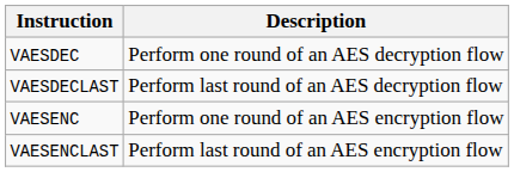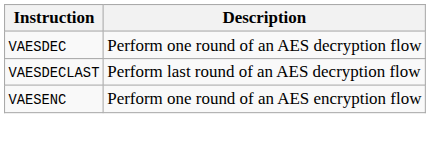- row: VAESENCLAST | Perform last round of an AES encryption flow
